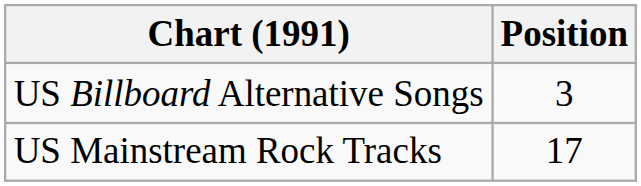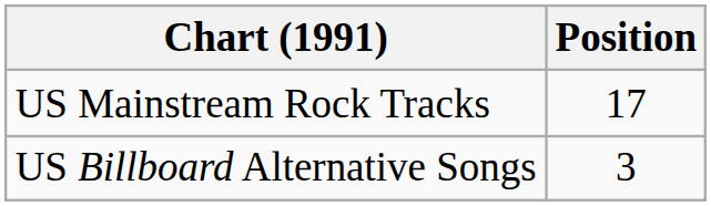rows swapped: US Billboard Alternative Songs <-> US Mainstream Rock Tracks
